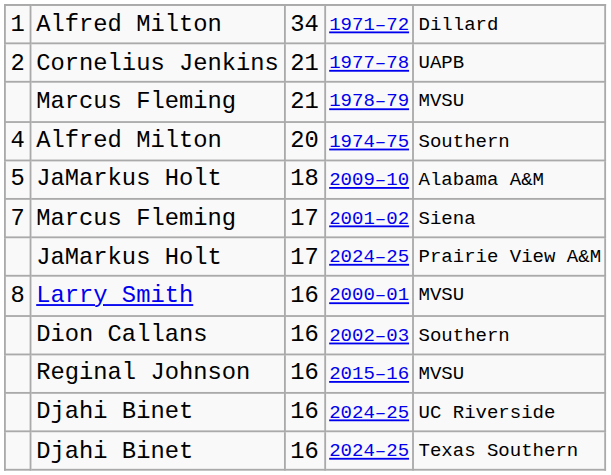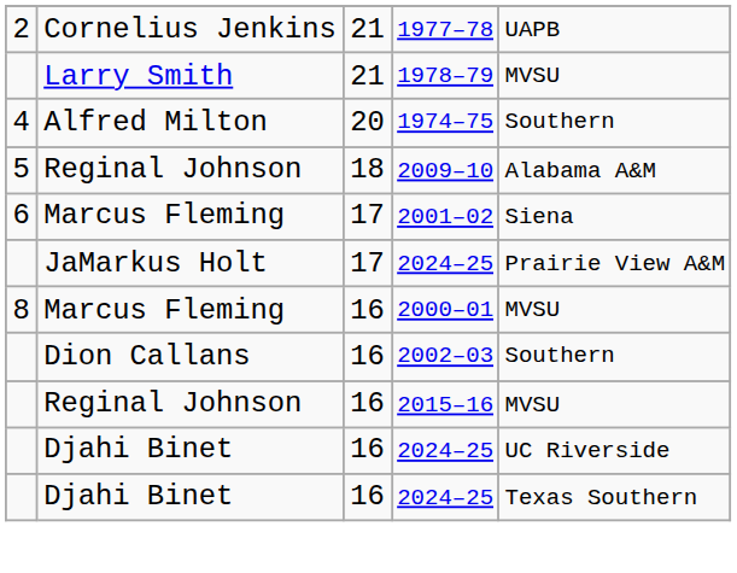- row: 1 | Alfred Milton | 34 | 1971–72 | Dillard
1978–79 | column 2: Marcus Fleming -> Larry Smith
2009–10 | column 2: JaMarkus Holt -> Reginal Johnson
2001–02 | column 1: 7 -> 6
2000–01 | column 2: Larry Smith -> Marcus Fleming
